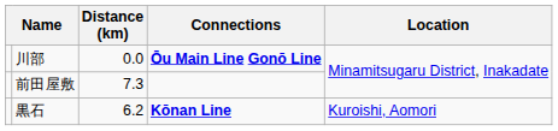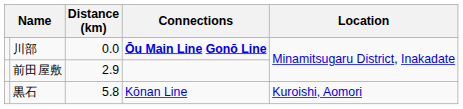前田屋敷 | Distance (km): 7.3 -> 2.9
黒石 | Distance (km): 6.2 -> 5.8
黒石 | Connections: bold -> normal
